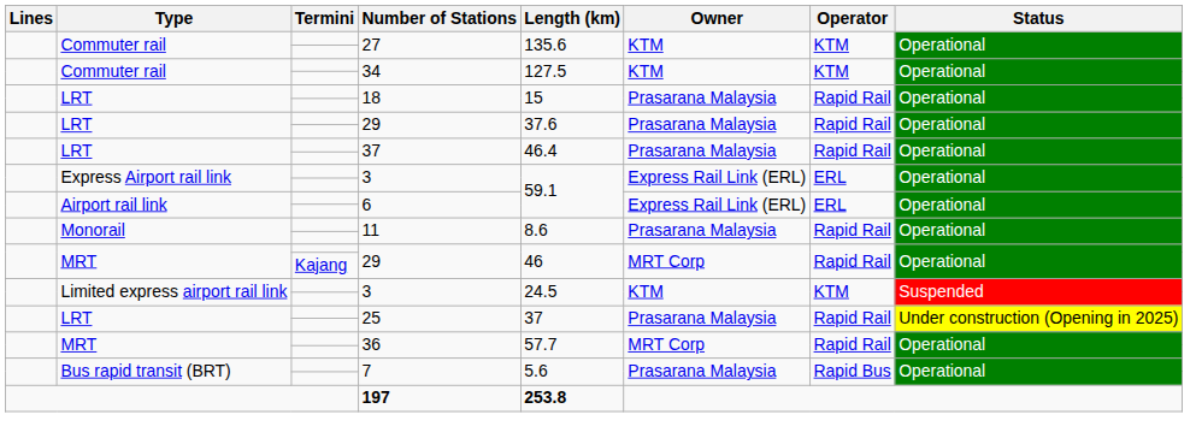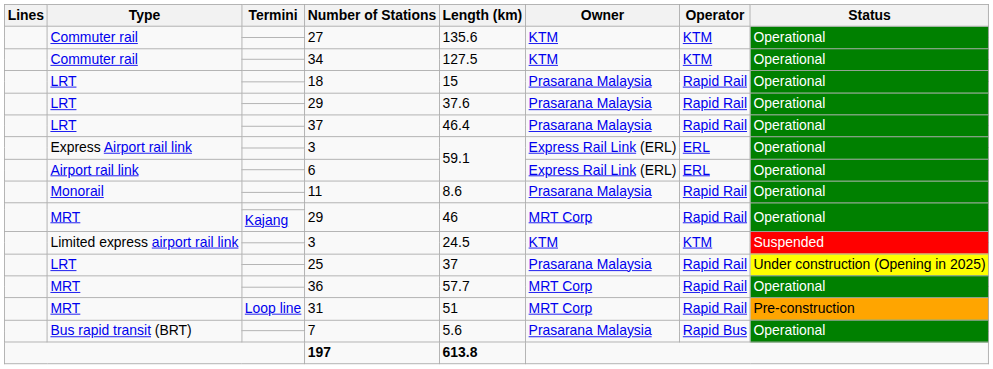+ row: MRT | Loop line | 31 | 51 | MRT Corp | Rapid Rail | Pre-construction
197 | Length (km): 253.8 -> 613.8
